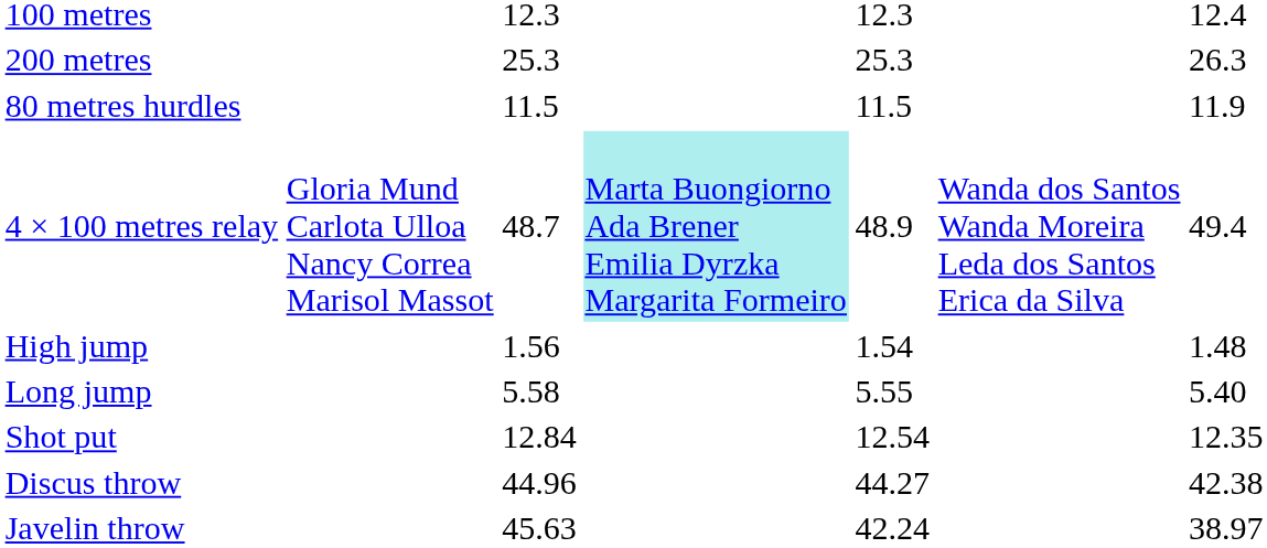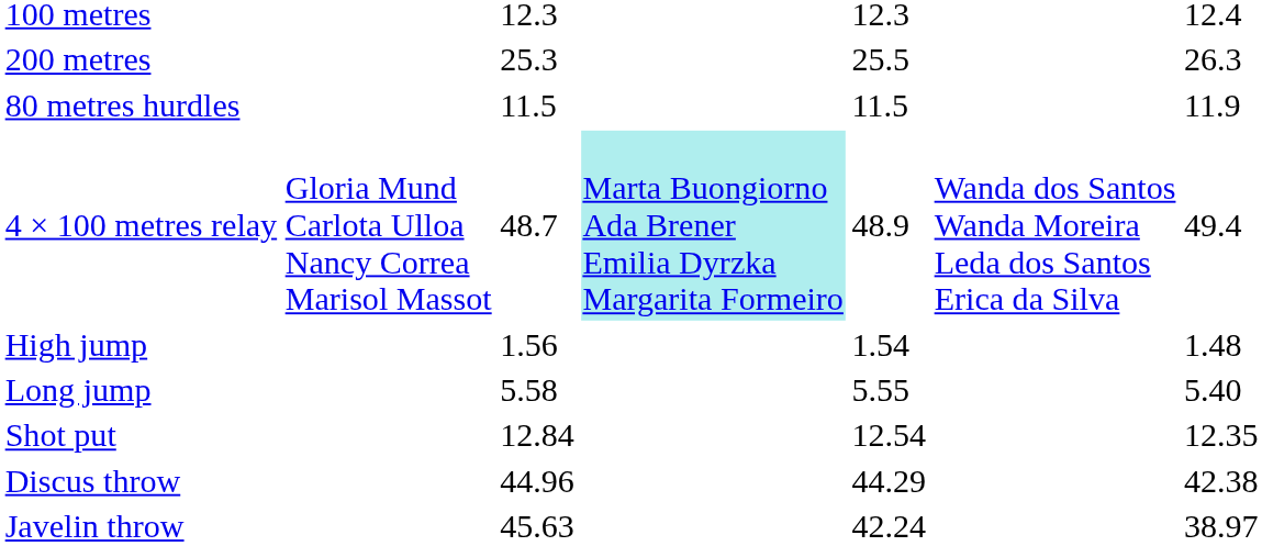200 metres | column 5: 25.3 -> 25.5
Discus throw | column 5: 44.27 -> 44.29
